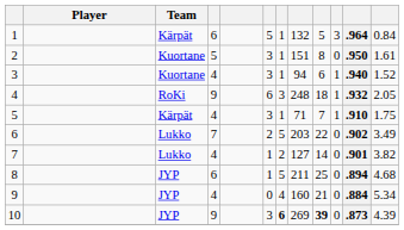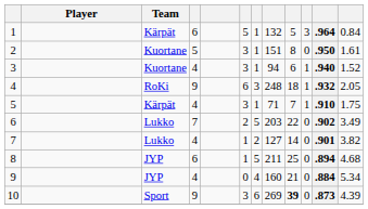10 | Team: JYP -> Sport
10 | column 7: bold -> normal
